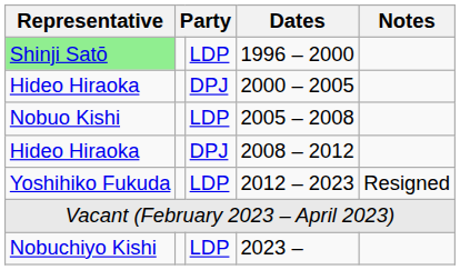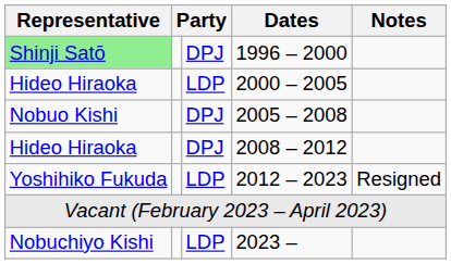1996 – 2000 | column 3: LDP -> DPJ
2000 – 2005 | column 3: DPJ -> LDP
2005 – 2008 | column 3: LDP -> DPJ
